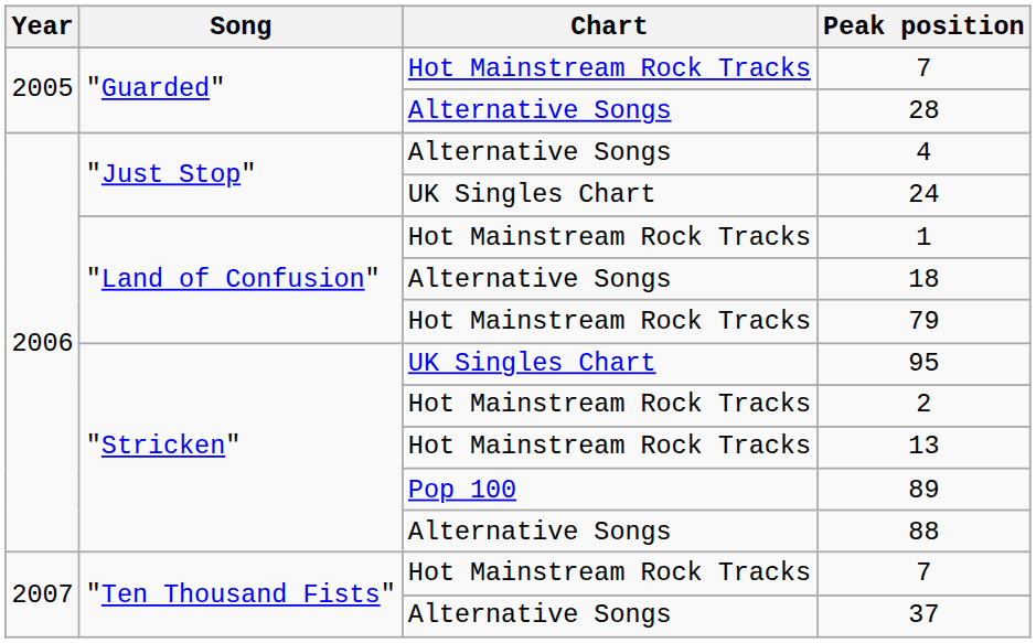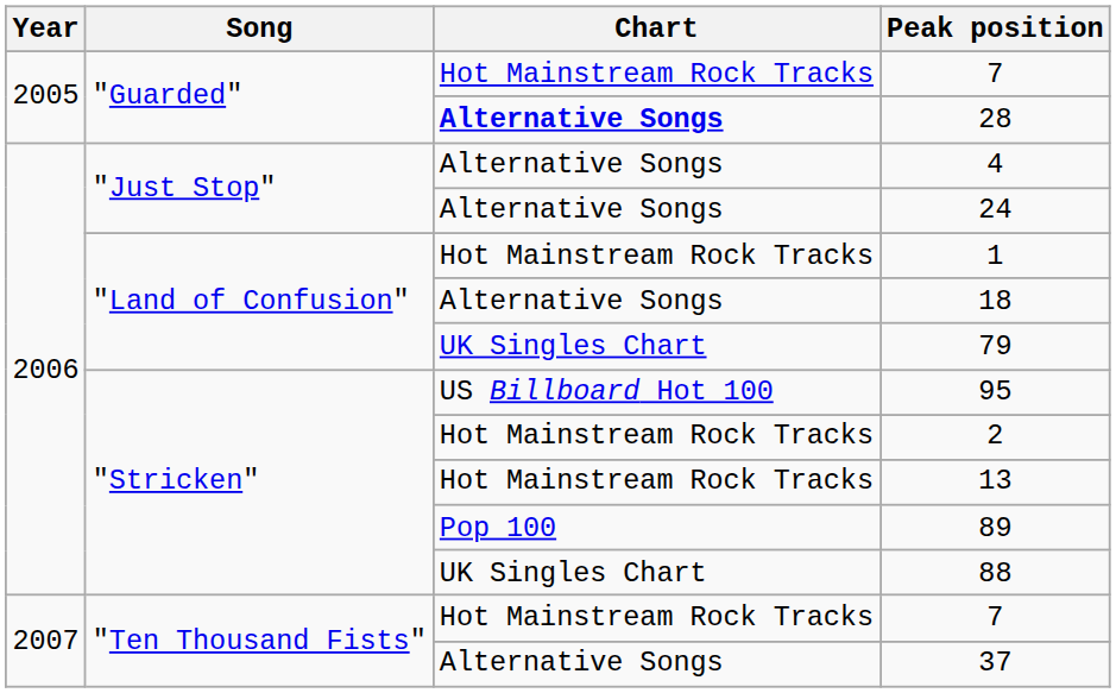28 | Chart: normal -> bold
24 | Chart: UK Singles Chart -> Alternative Songs
79 | Chart: Hot Mainstream Rock Tracks -> UK Singles Chart
95 | Chart: UK Singles Chart -> US Billboard Hot 100
88 | Chart: Alternative Songs -> UK Singles Chart
